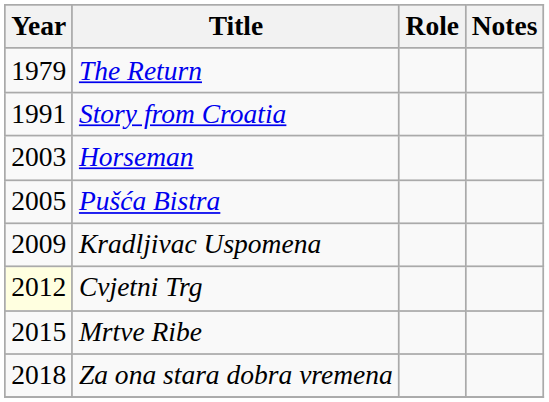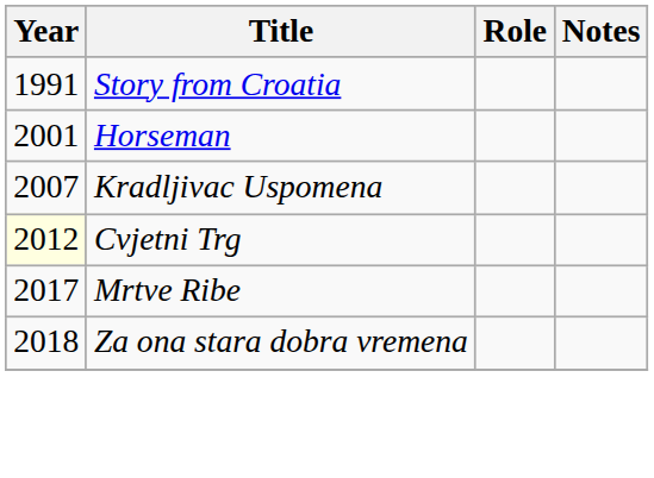- row: 1979 | The Return
Horseman | Year: 2003 -> 2001
- row: 2005 | Pušća Bistra
Kradljivac Uspomena | Year: 2009 -> 2007
Mrtve Ribe | Year: 2015 -> 2017
